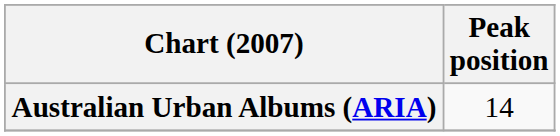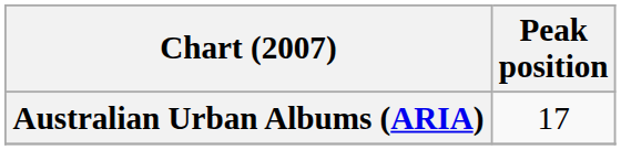Australian Urban Albums (ARIA) | Peak position: 14 -> 17
